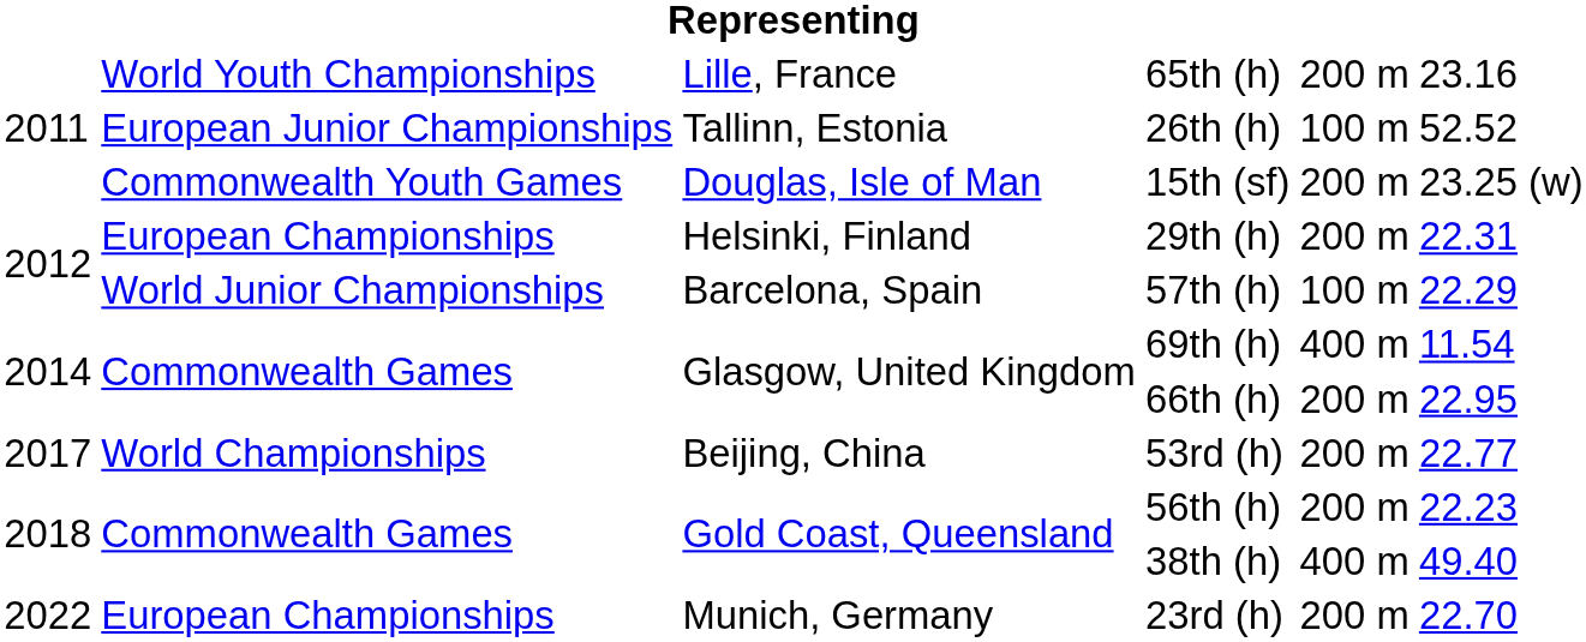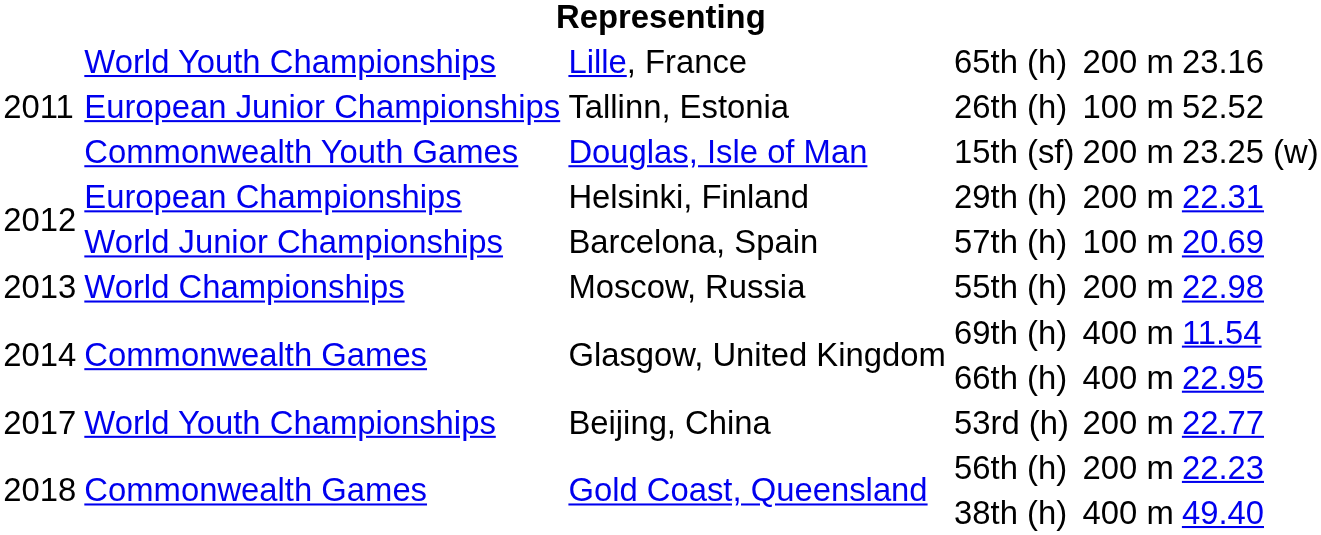57th (h) | column 6: 22.29 -> 20.69
+ row: 2013 | World Championships | Moscow, Russia | 55th (h) | 200 m | 22.98
66th (h) | column 5: 200 m -> 400 m
53rd (h) | column 2: World Championships -> World Youth Championships
- row: 2022 | European Championships | Munich, Germany | 23rd (h) | 200 m | 22.70
